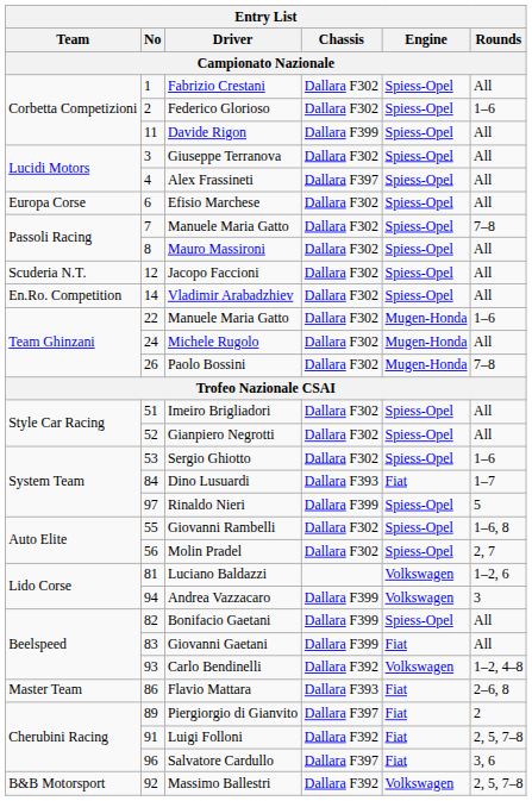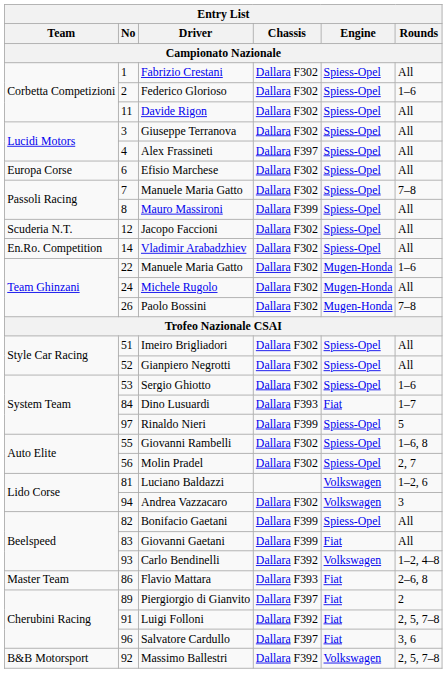Davide Rigon | Chassis / Campionato Nazionale: Dallara F399 -> Dallara F302
Mauro Massironi | Chassis / Campionato Nazionale: Dallara F302 -> Dallara F399
Andrea Vazzacaro | Chassis / Campionato Nazionale: Dallara F399 -> Dallara F302
